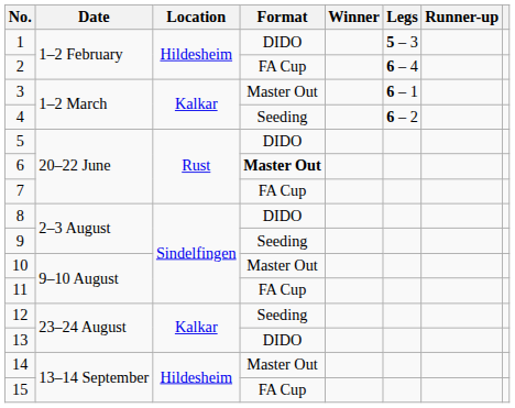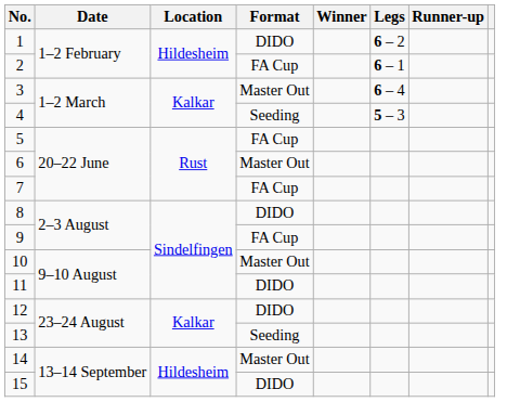1 | Legs: 5 – 3 -> 6 – 2
2 | Legs: 6 – 4 -> 6 – 1
3 | Legs: 6 – 1 -> 6 – 4
4 | Legs: 6 – 2 -> 5 – 3
5 | Format: DIDO -> FA Cup
6 | Format: bold -> normal
9 | Format: Seeding -> FA Cup
11 | Format: FA Cup -> DIDO
12 | Format: Seeding -> DIDO
13 | Format: DIDO -> Seeding
15 | Format: FA Cup -> DIDO
